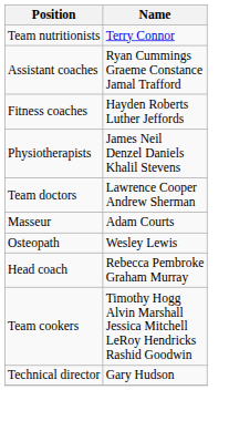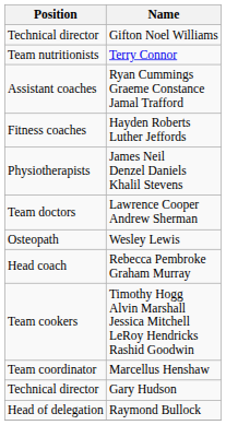+ row: Technical director | Gifton Noel Williams
- row: Masseur | Adam Courts
+ row: Team coordinator | Marcellus Henshaw
+ row: Head of delegation | Raymond Bullock
